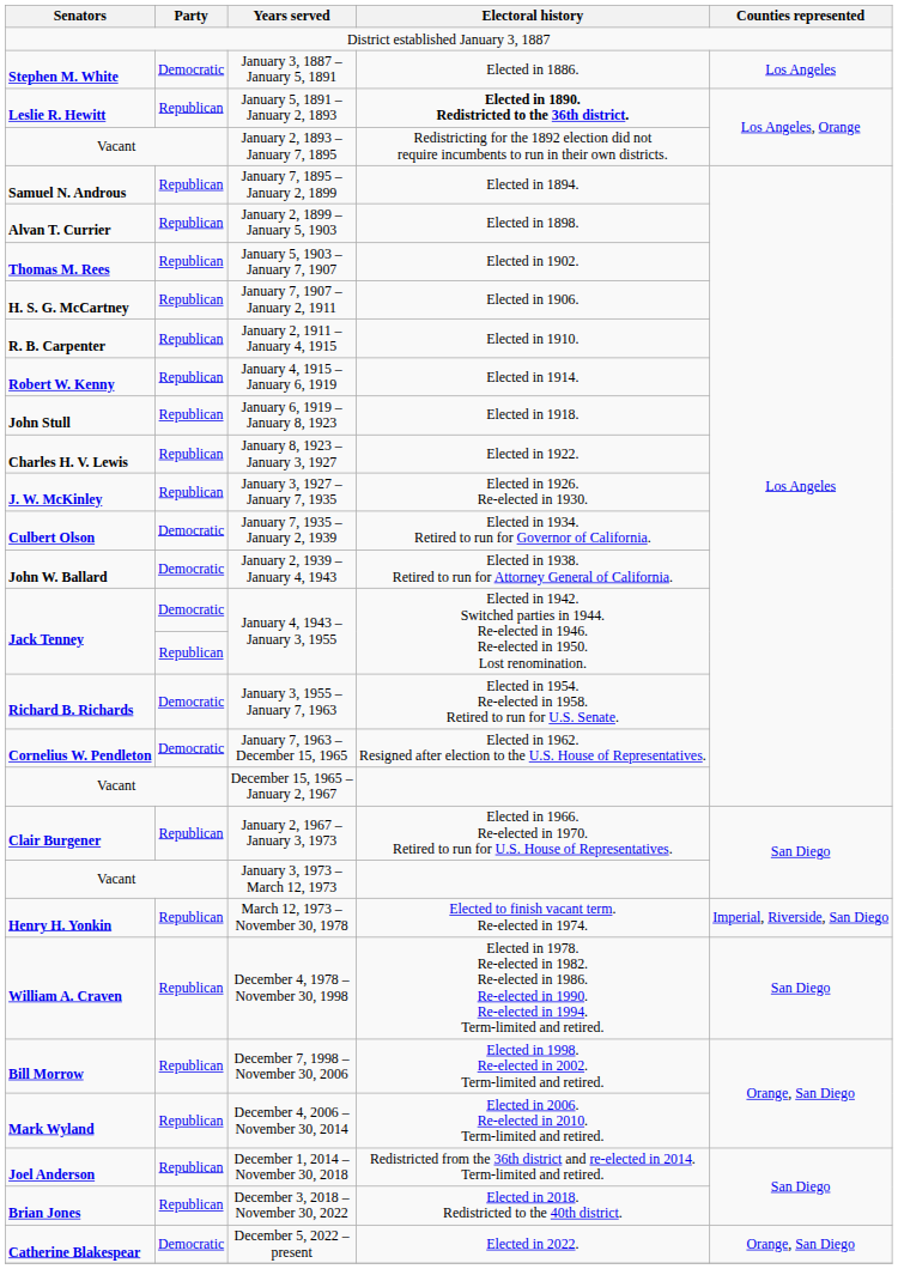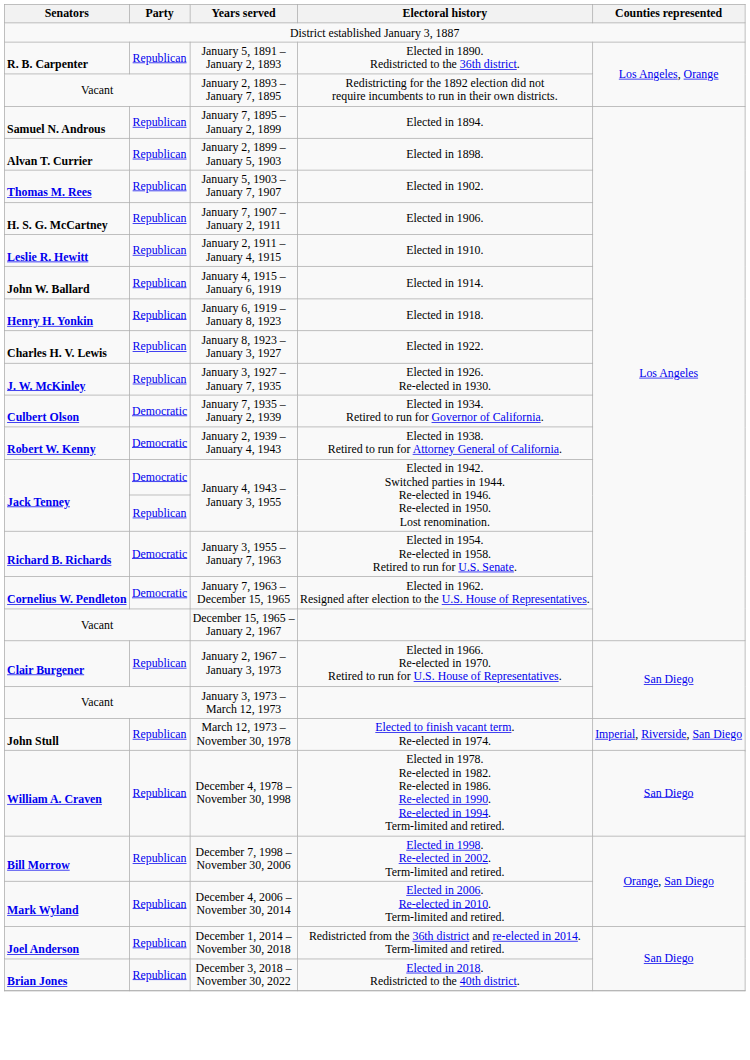- row: Stephen M. White | Democratic | January 3, 1887 – January 5, 1891 | Elected in 1886. | Los Angeles
January 5, 1891 – January 2, 1893 | Senators: Leslie R. Hewitt -> R. B. Carpenter
January 5, 1891 – January 2, 1893 | Electoral history: bold -> normal
January 2, 1911 – January 4, 1915 | Senators: R. B. Carpenter -> Leslie R. Hewitt
January 4, 1915 – January 6, 1919 | Senators: Robert W. Kenny -> John W. Ballard
January 6, 1919 – January 8, 1923 | Senators: John Stull -> Henry H. Yonkin
January 2, 1939 – January 4, 1943 | Senators: John W. Ballard -> Robert W. Kenny
March 12, 1973 – November 30, 1978 | Senators: Henry H. Yonkin -> John Stull
- row: Catherine Blakespear | Democratic | December 5, 2022 – present | Elected in 2022. | Orange, San Diego
